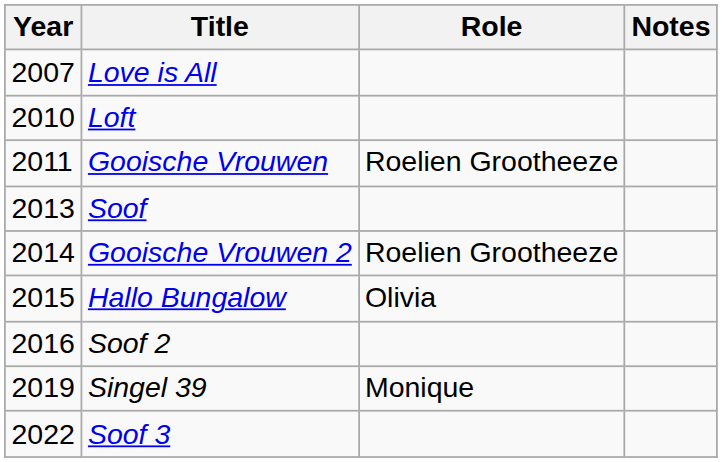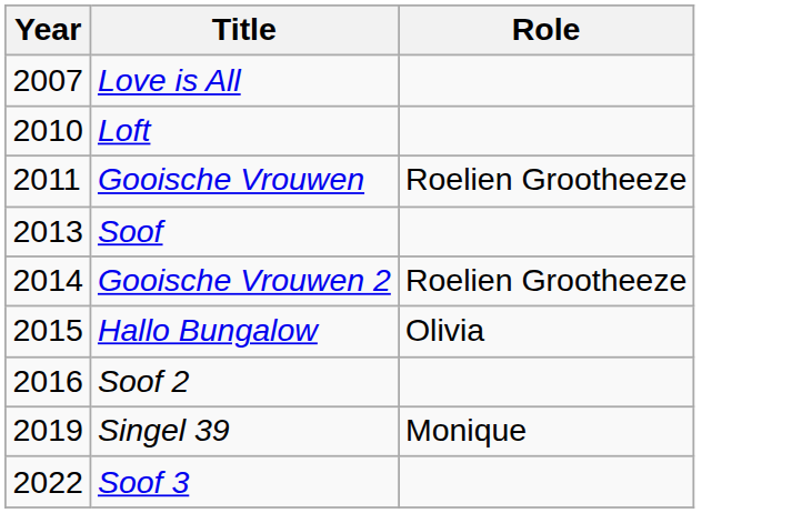- column: Notes
